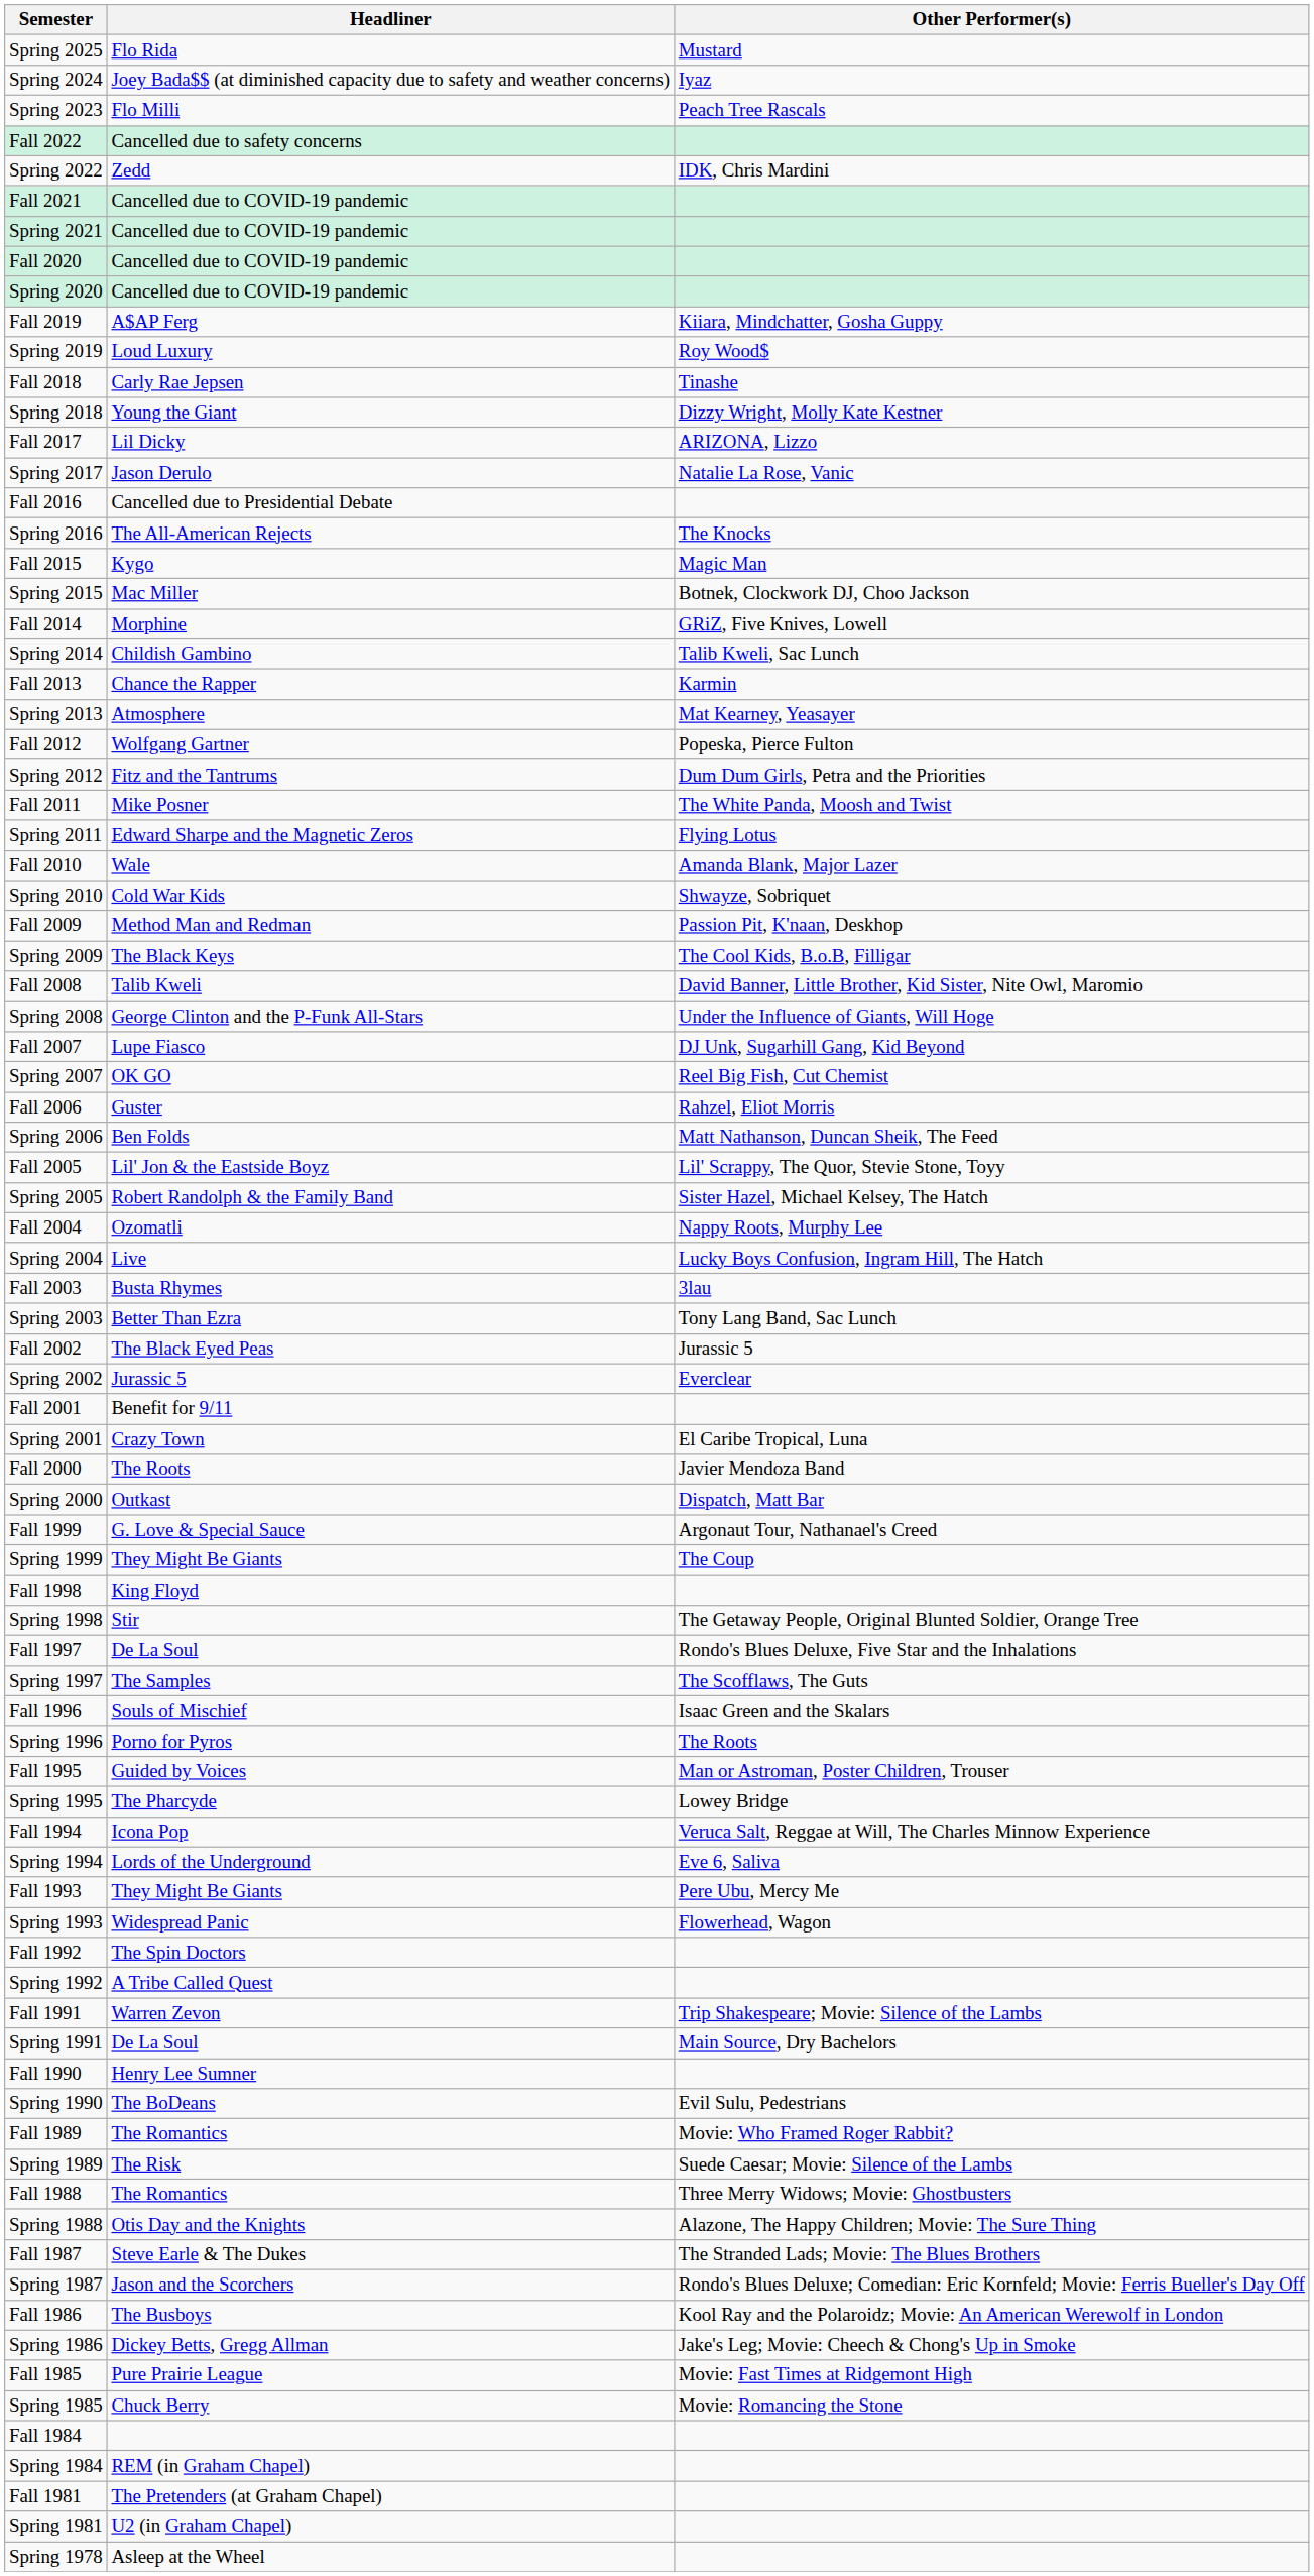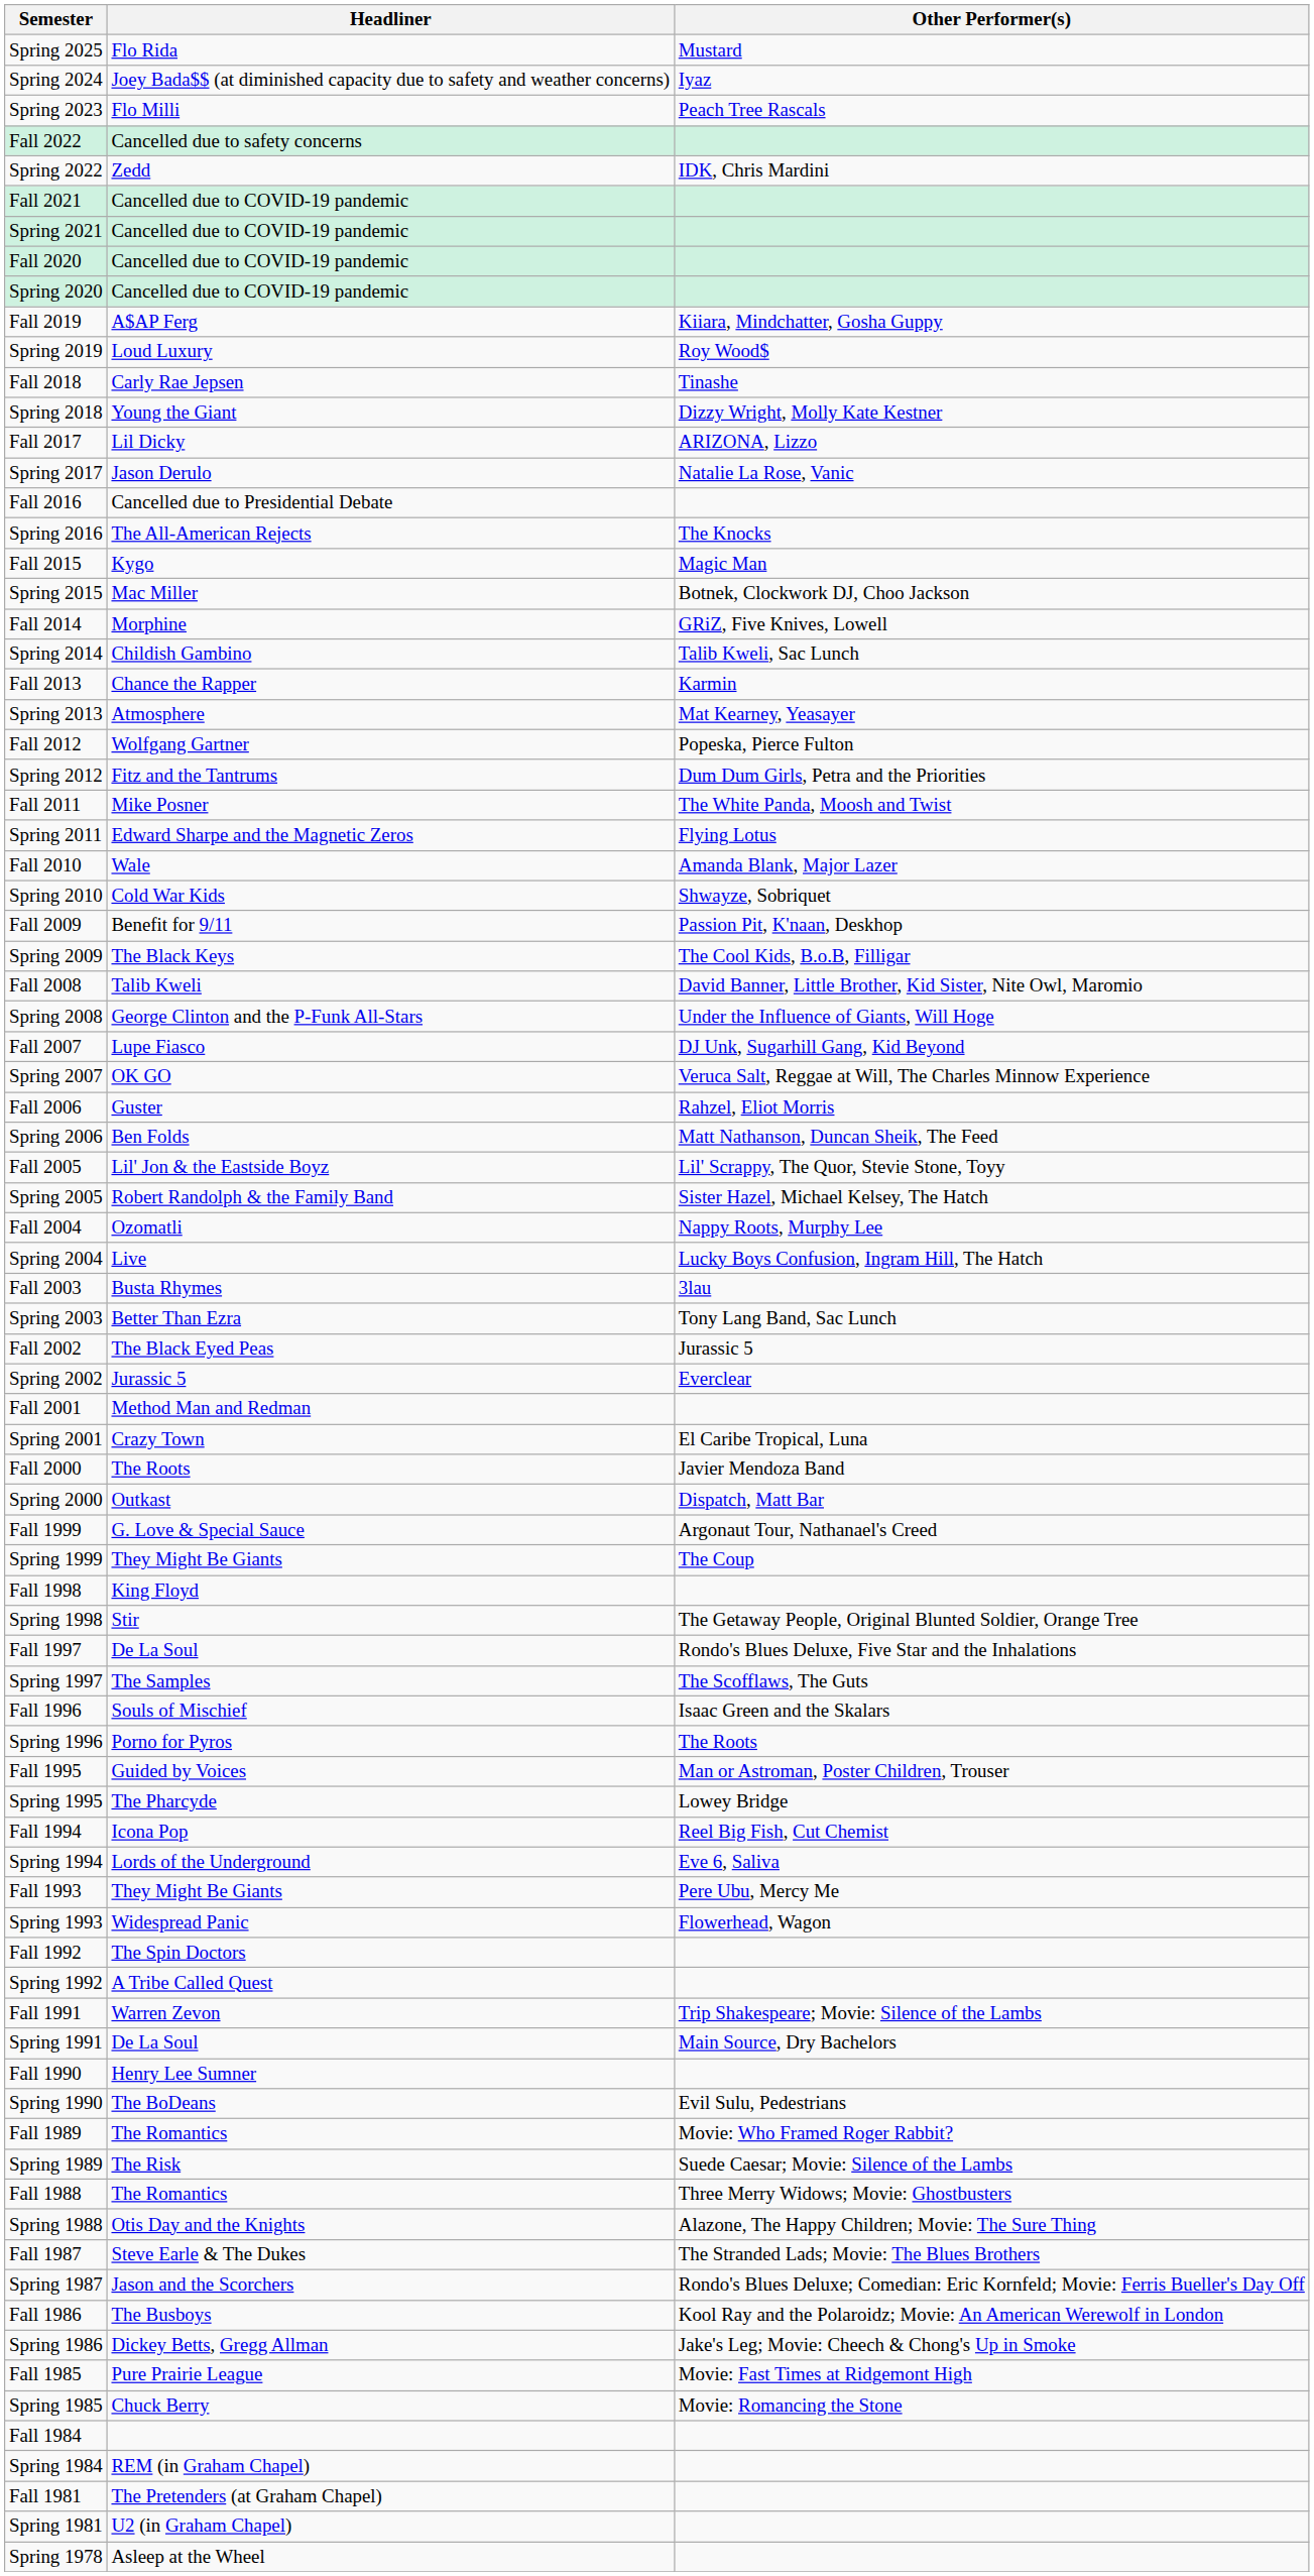Fall 2009 | Headliner: Method Man and Redman -> Benefit for 9/11
Spring 2007 | Other Performer(s): Reel Big Fish, Cut Chemist -> Veruca Salt, Reggae at Will, The Charles Minnow Experience
Fall 2001 | Headliner: Benefit for 9/11 -> Method Man and Redman
Fall 1994 | Other Performer(s): Veruca Salt, Reggae at Will, The Charles Minnow Experience -> Reel Big Fish, Cut Chemist
